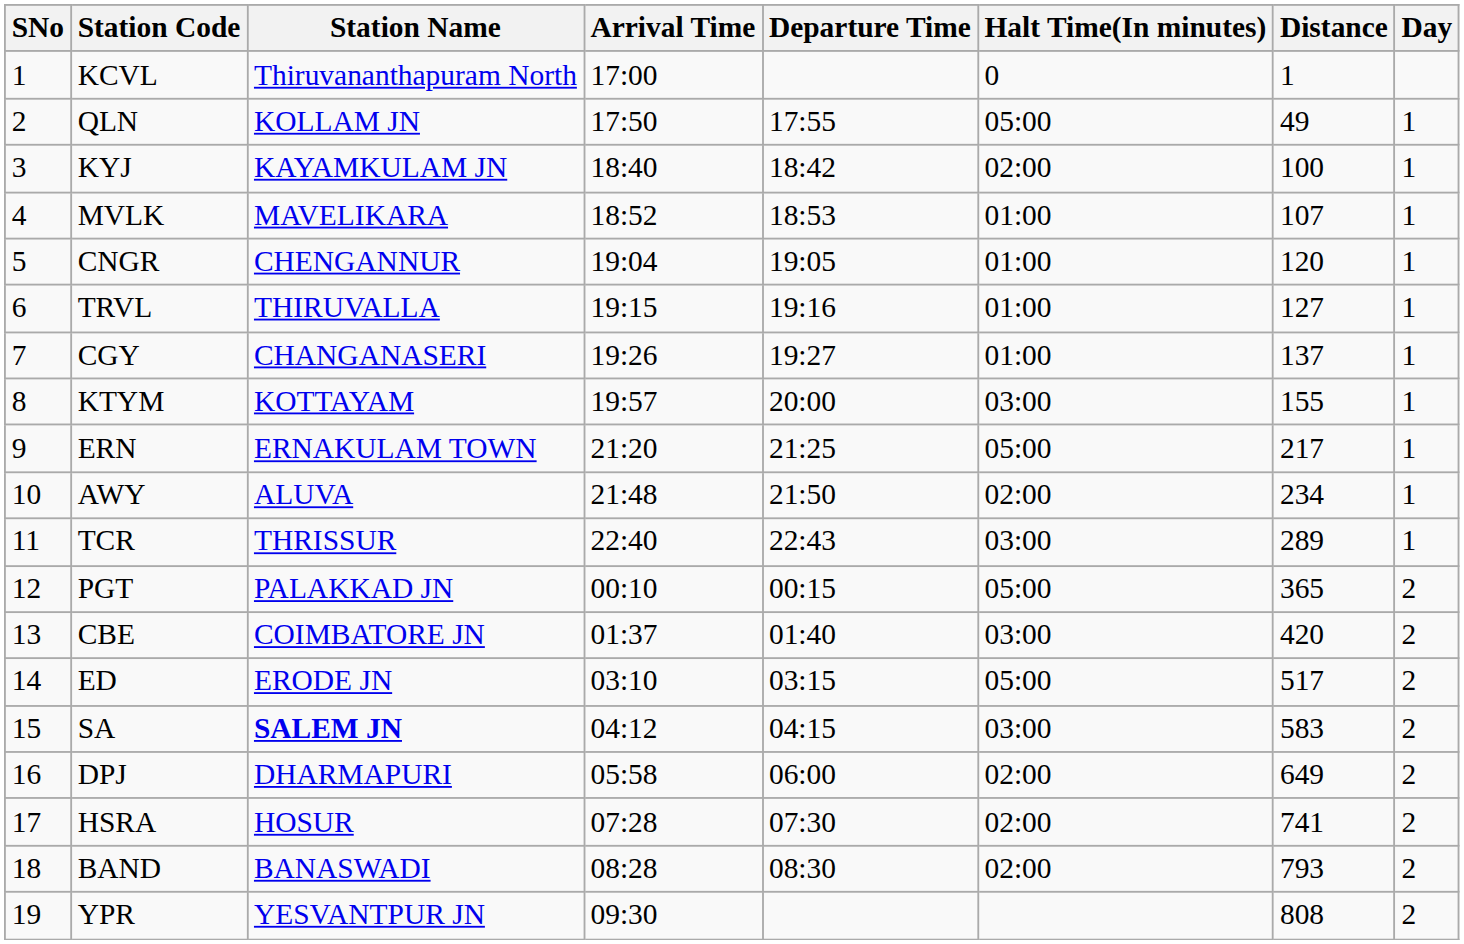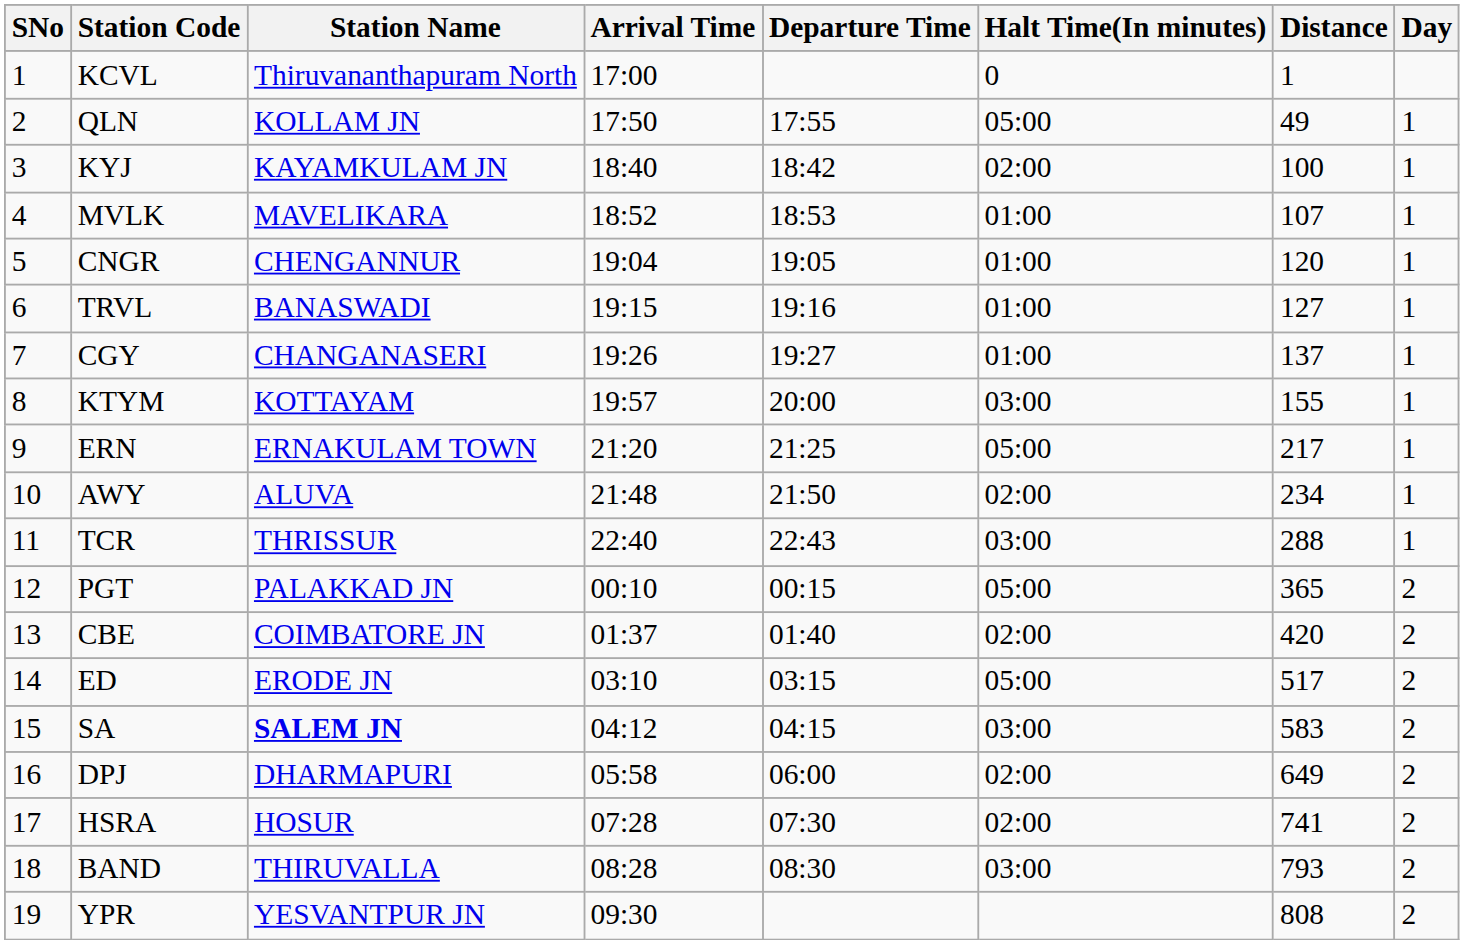TRVL | Station Name: THIRUVALLA -> BANASWADI
TCR | Distance: 289 -> 288
CBE | Halt Time(In minutes): 03:00 -> 02:00
BAND | Station Name: BANASWADI -> THIRUVALLA
BAND | Halt Time(In minutes): 02:00 -> 03:00
